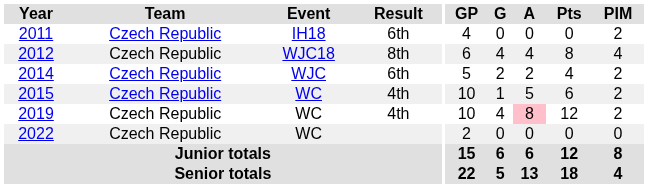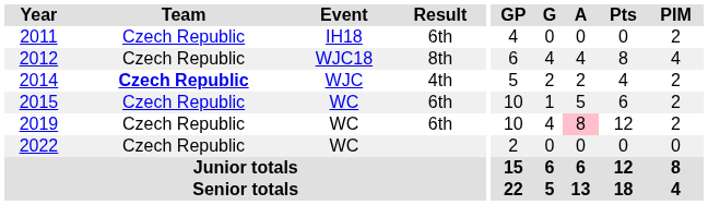2014 | Team: normal -> bold
2014 | Result: 6th -> 4th
2015 | Result: 4th -> 6th
2019 | Result: 4th -> 6th
